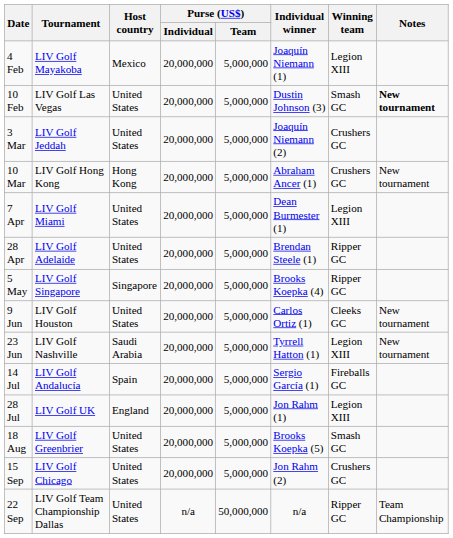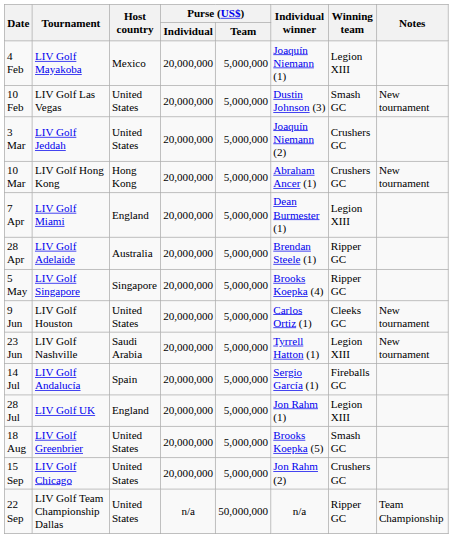10 Feb | Notes: bold -> normal
7 Apr | Host country: United States -> England
28 Apr | Host country: United States -> Australia
